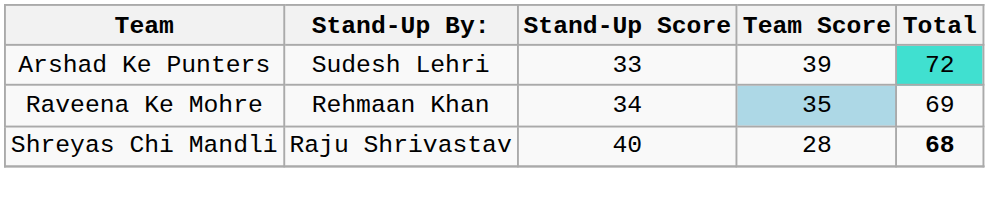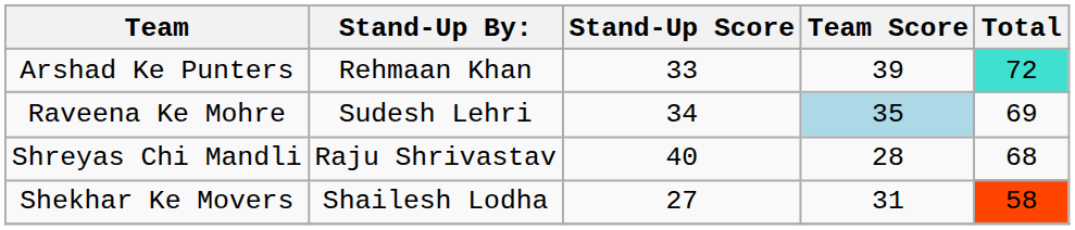Arshad Ke Punters | Stand-Up By:: Sudesh Lehri -> Rehmaan Khan
Raveena Ke Mohre | Stand-Up By:: Rehmaan Khan -> Sudesh Lehri
Shreyas Chi Mandli | Total: bold -> normal
+ row: Shekhar Ke Movers | Shailesh Lodha | 27 | 31 | 58
